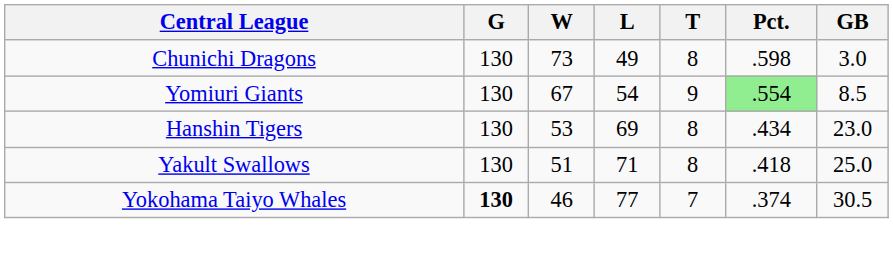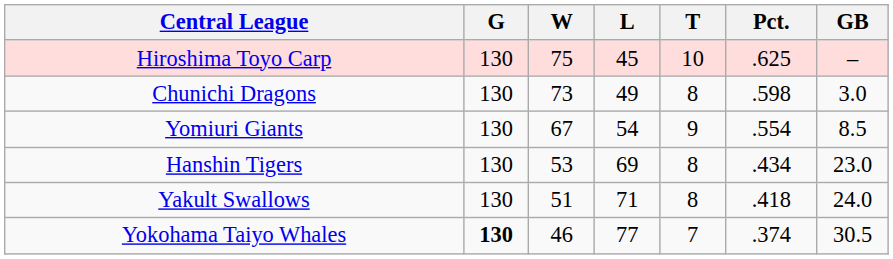+ row: Hiroshima Toyo Carp | 130 | 75 | 45 | 10 | .625 | –
Yomiuri Giants | Pct.: lightgreen background -> no background
Yakult Swallows | GB: 25.0 -> 24.0
